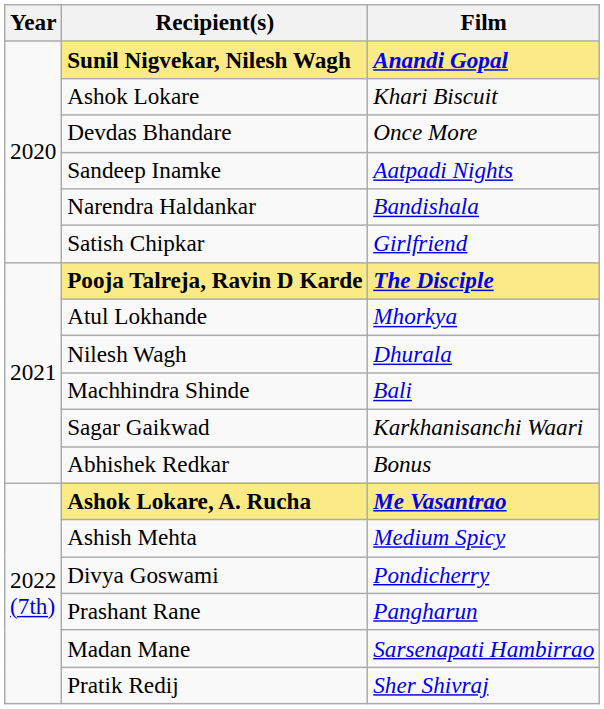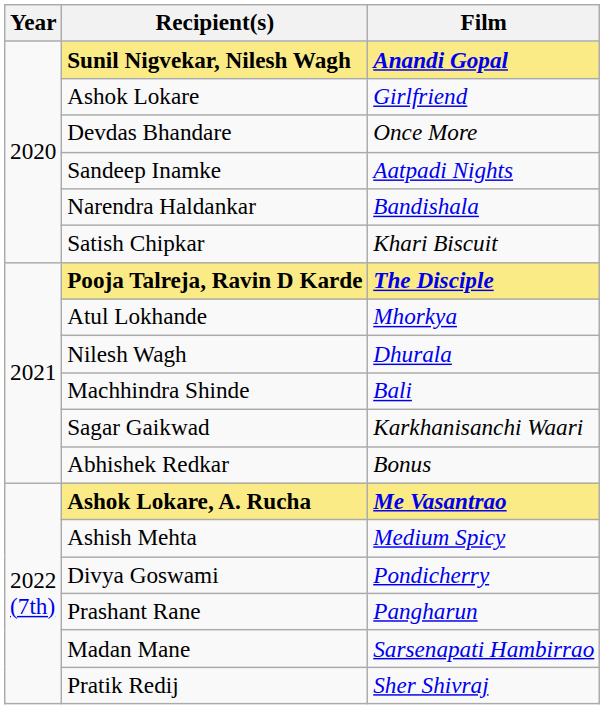Ashok Lokare | Film: Khari Biscuit -> Girlfriend
Satish Chipkar | Film: Girlfriend -> Khari Biscuit
